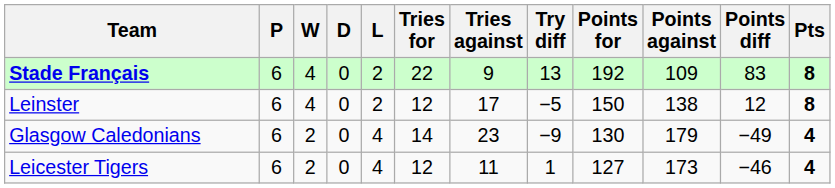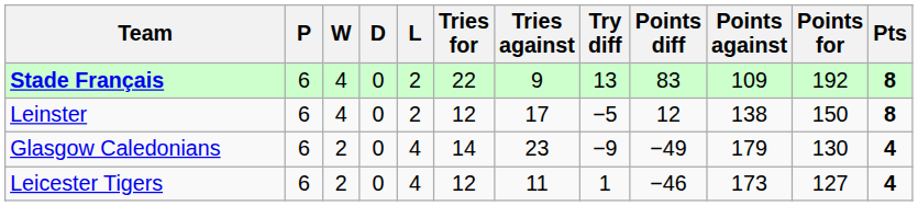columns swapped: Points for <-> Points diff
